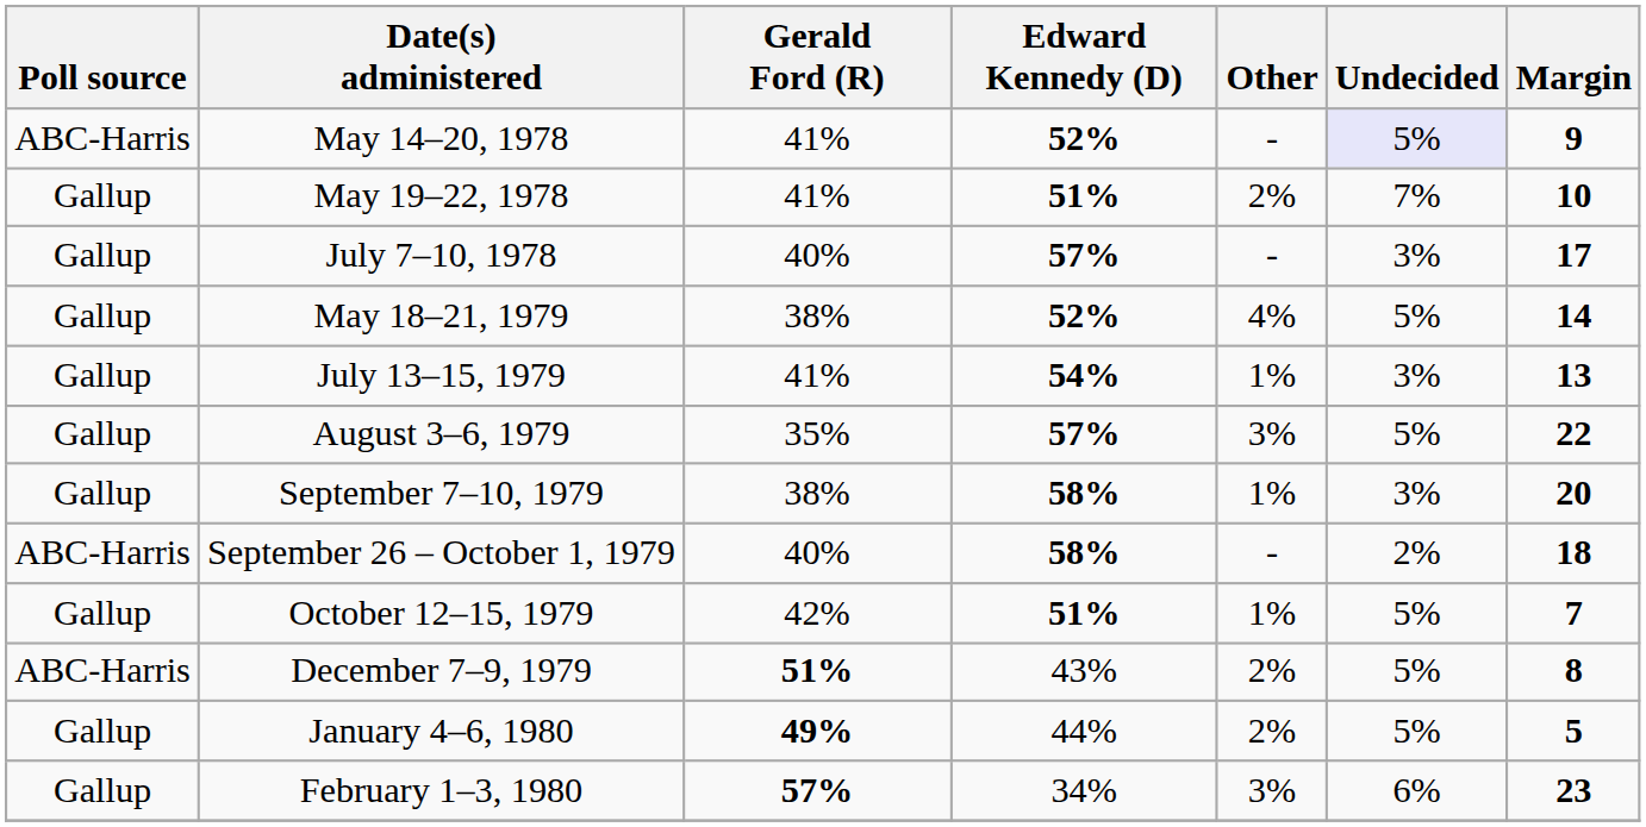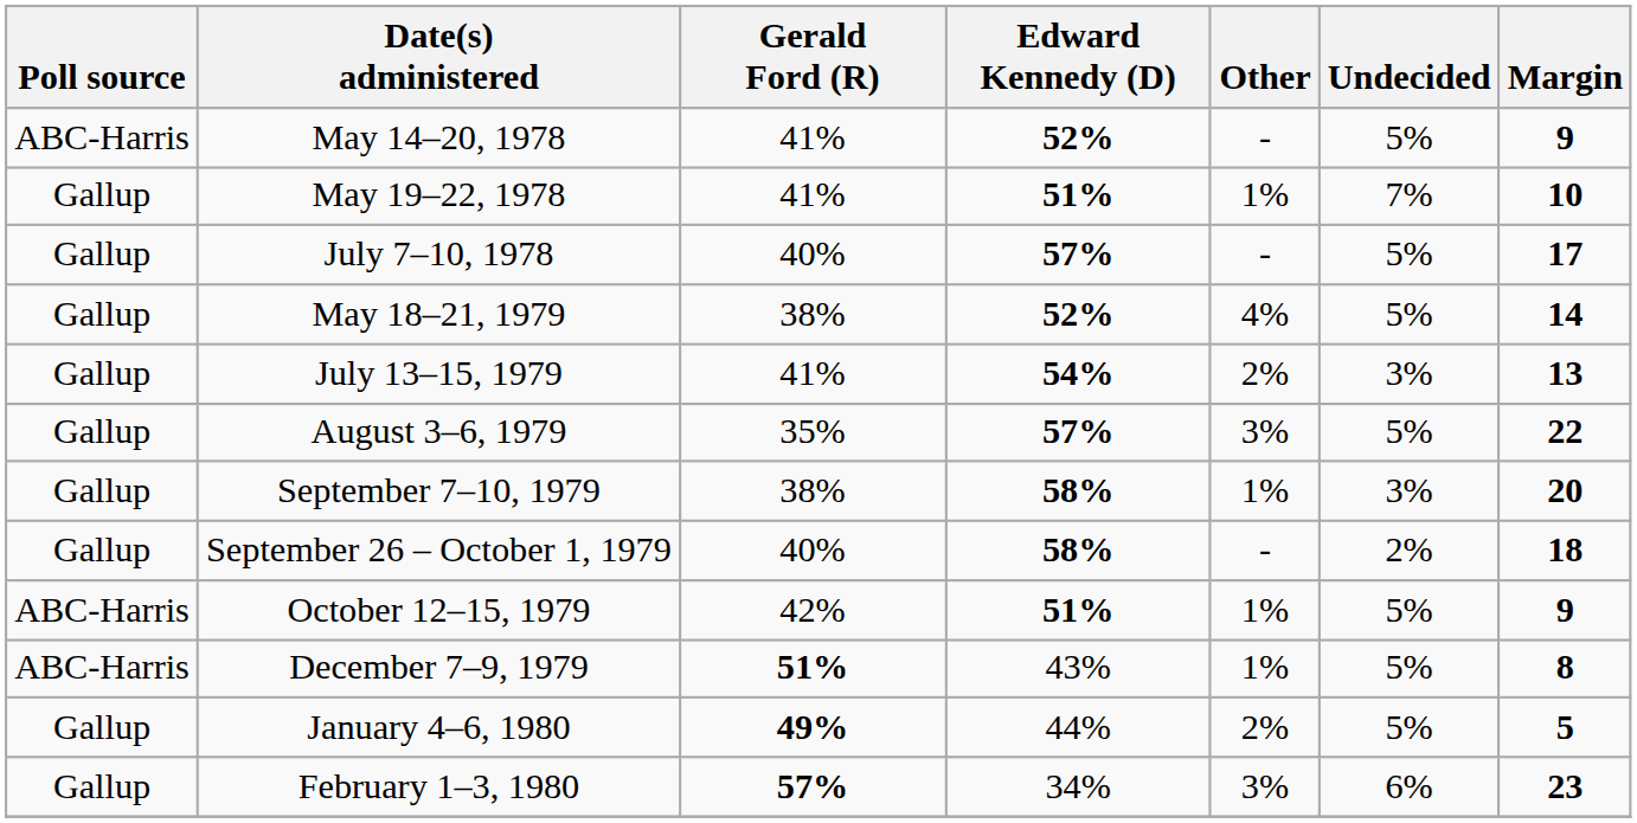May 14–20, 1978 | Undecided: lavender background -> no background
May 19–22, 1978 | Other: 2% -> 1%
July 7–10, 1978 | Undecided: 3% -> 5%
July 13–15, 1979 | Other: 1% -> 2%
September 26 – October 1, 1979 | Poll source: ABC-Harris -> Gallup
October 12–15, 1979 | Poll source: Gallup -> ABC-Harris
October 12–15, 1979 | Margin: 7 -> 9
December 7–9, 1979 | Other: 2% -> 1%
